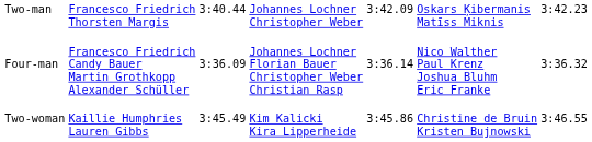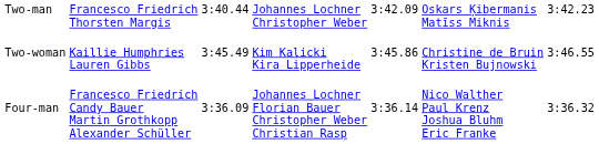rows swapped: Four-man <-> Two-woman
